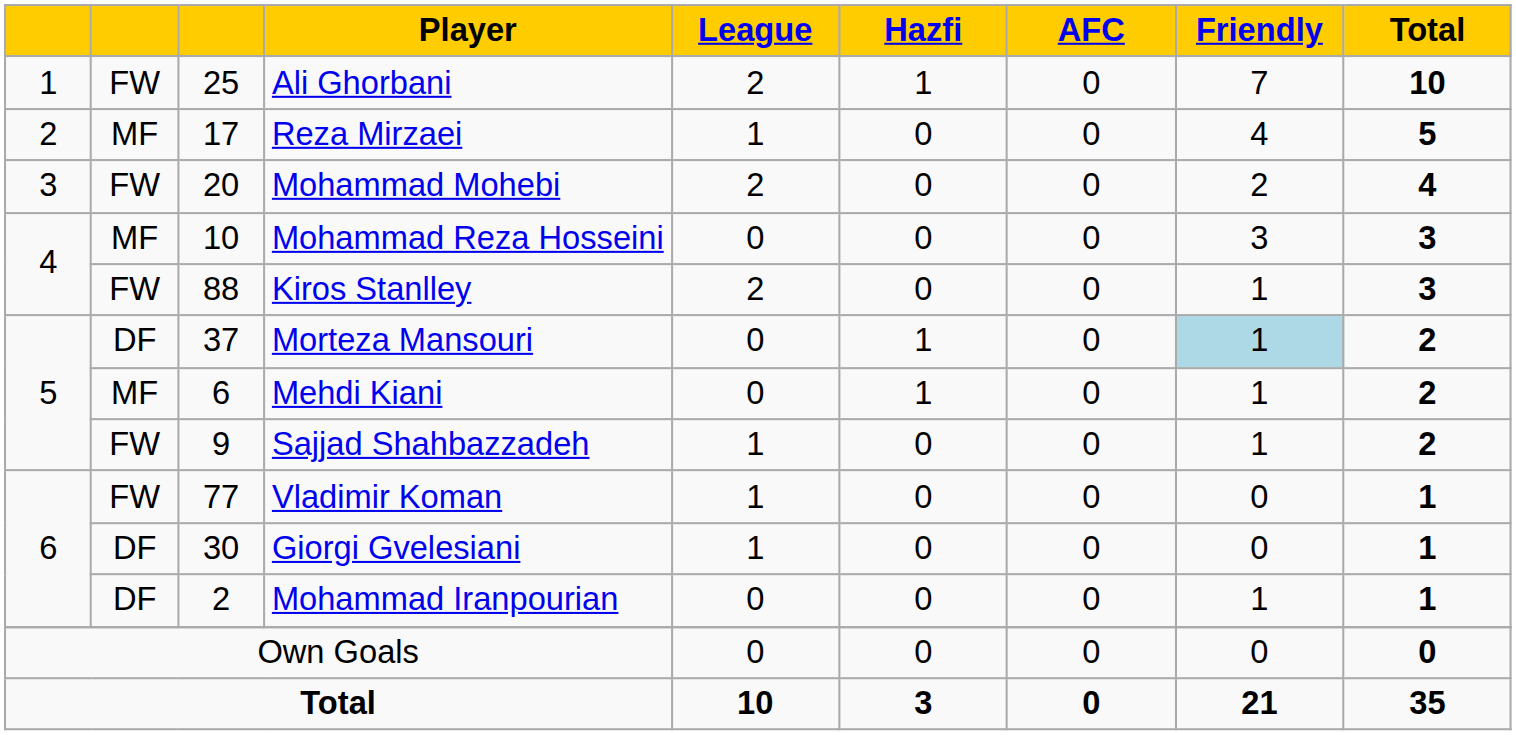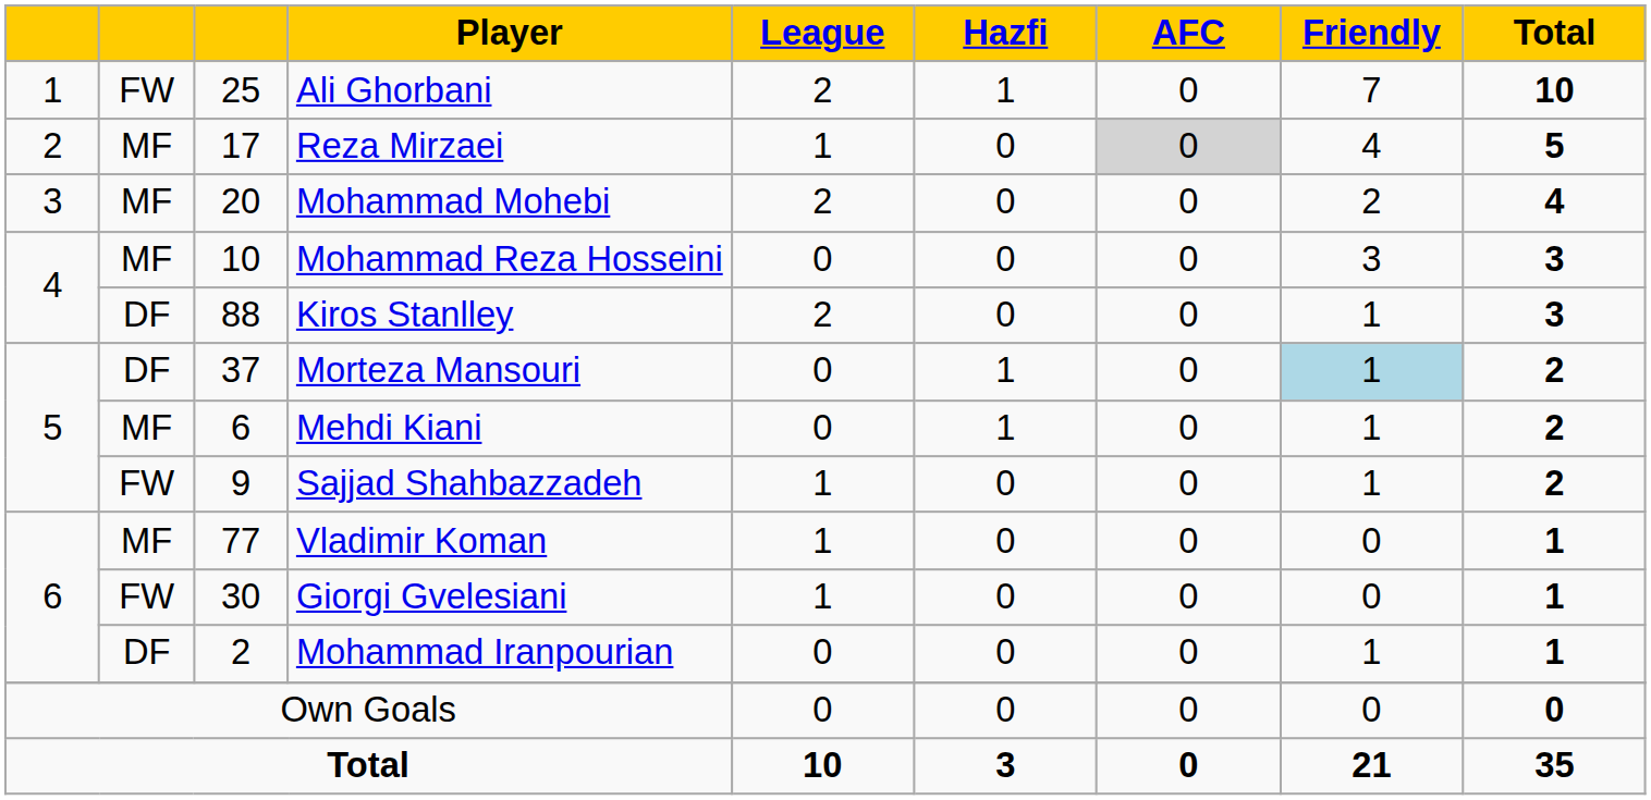Reza Mirzaei | AFC: no background -> lightgrey background
Mohammad Mohebi | column 2: FW -> MF
Kiros Stanlley | column 2: FW -> DF
Vladimir Koman | column 2: FW -> MF
Giorgi Gvelesiani | column 2: DF -> FW
